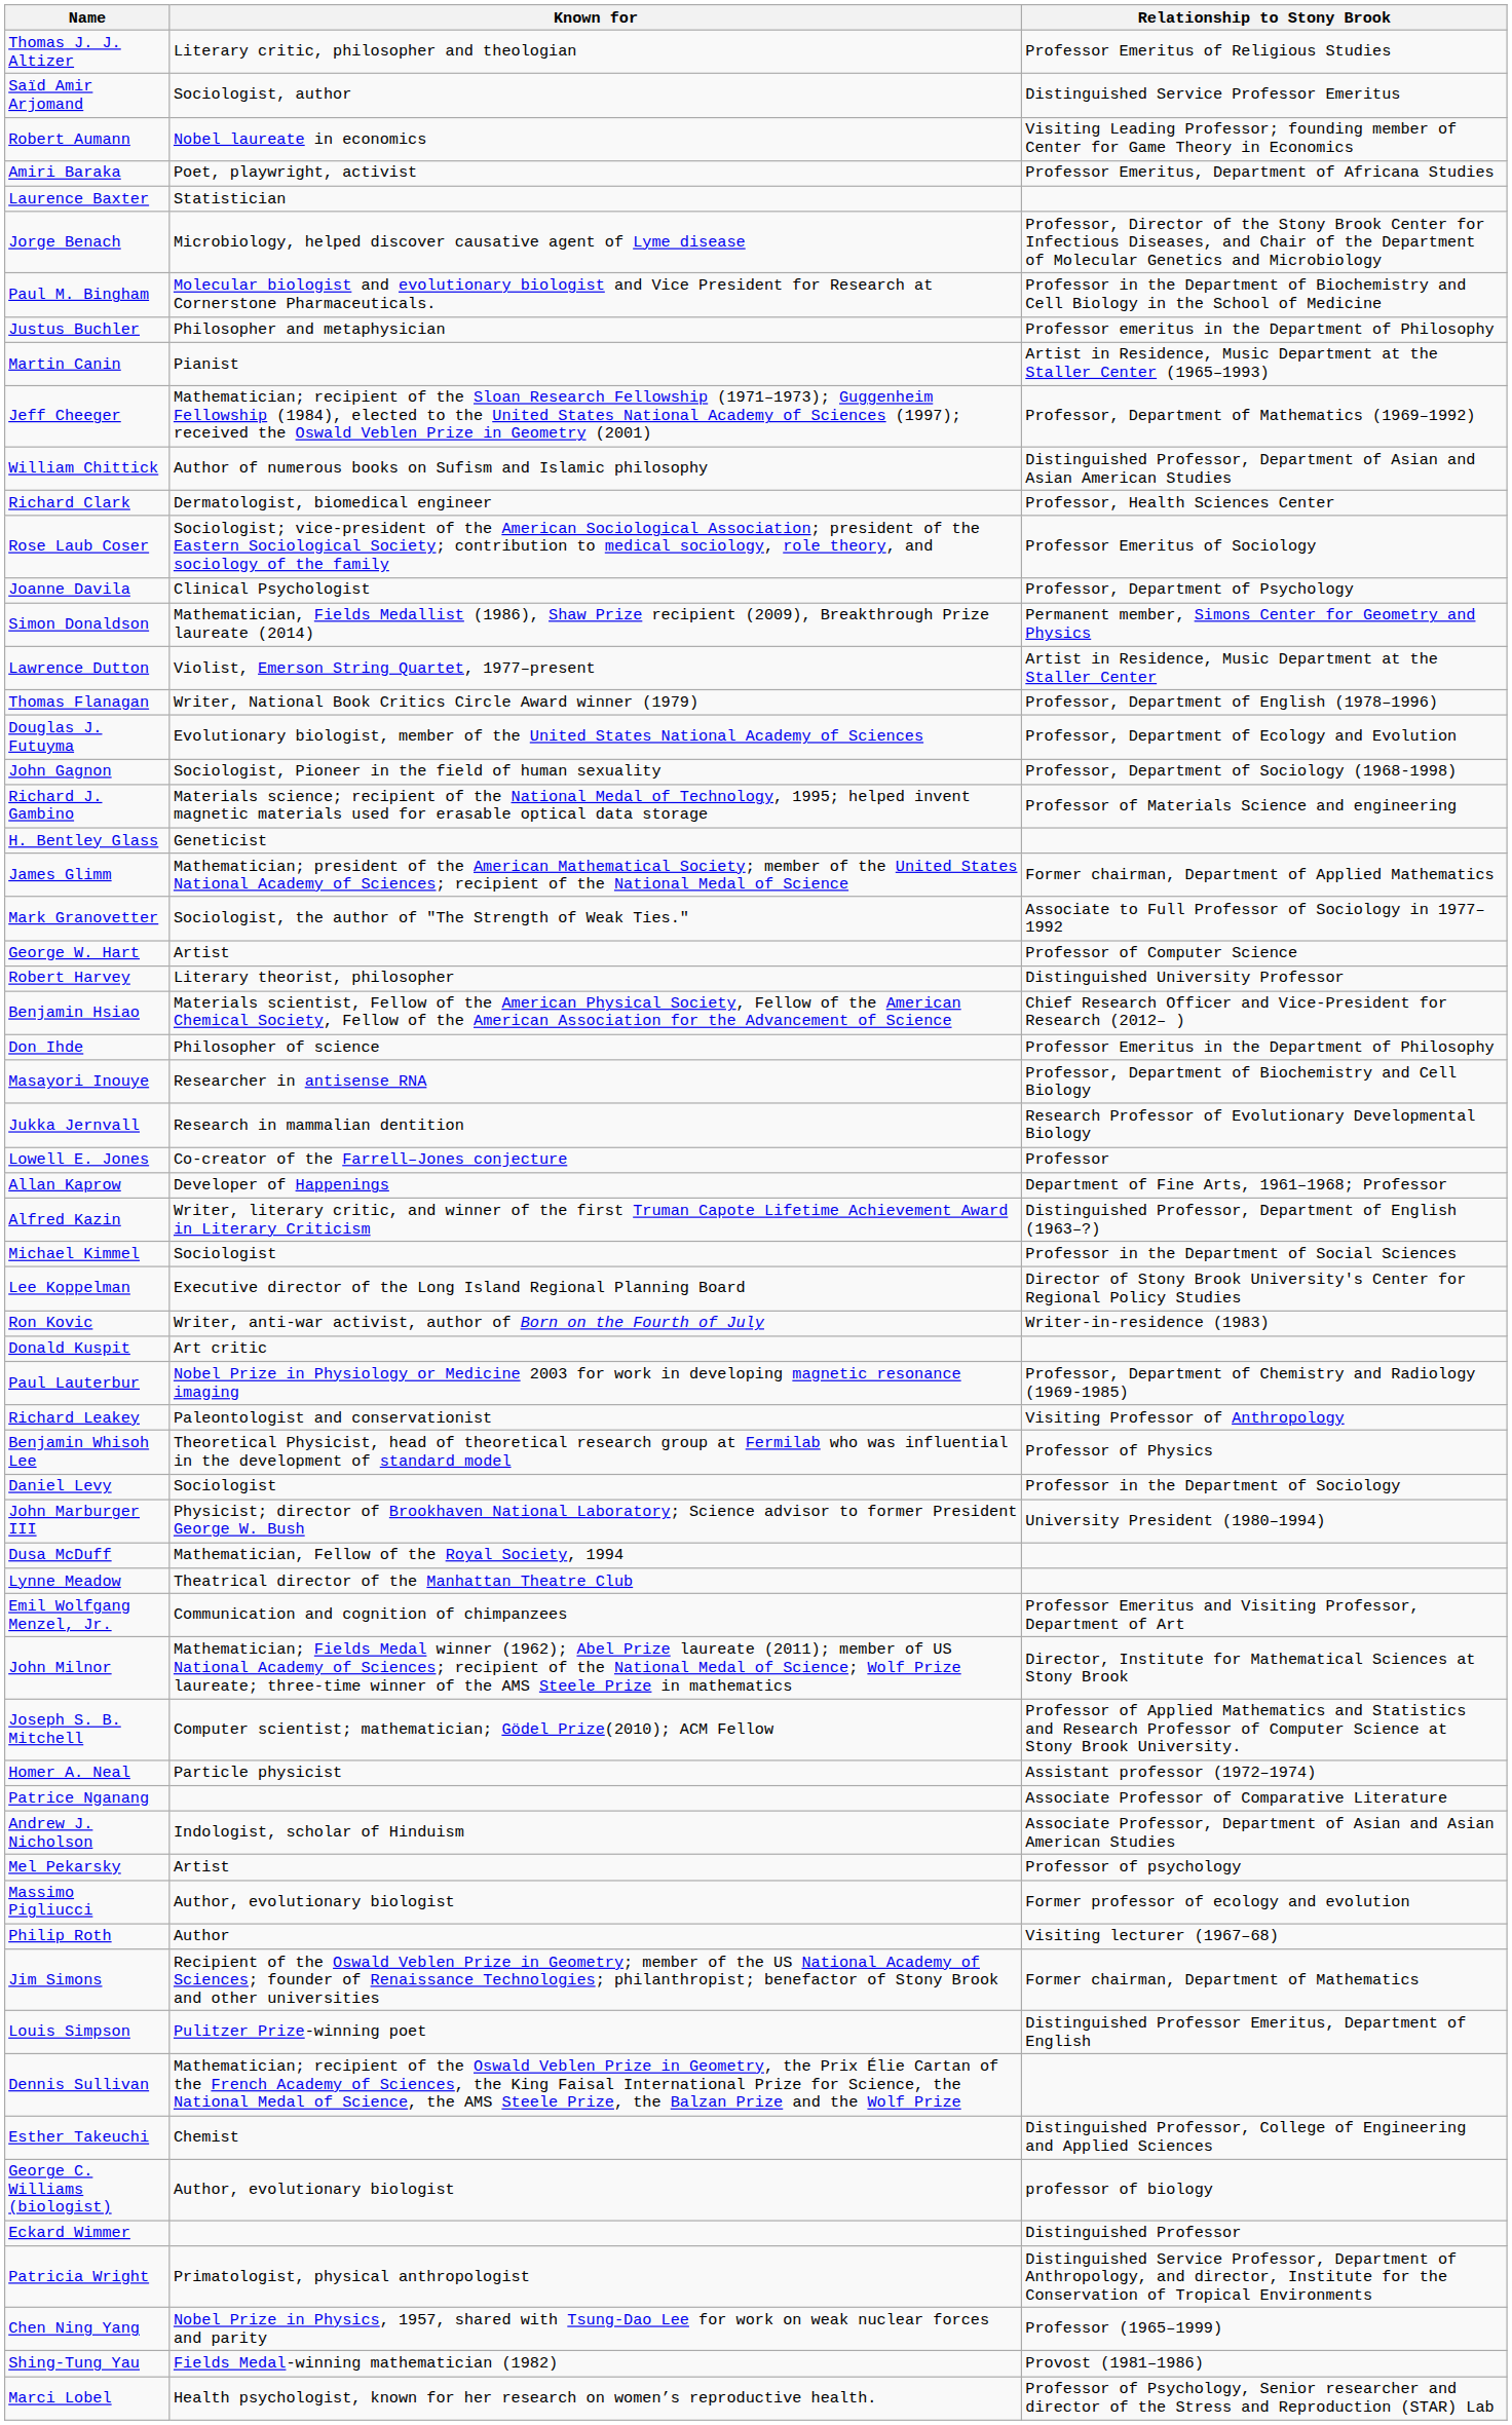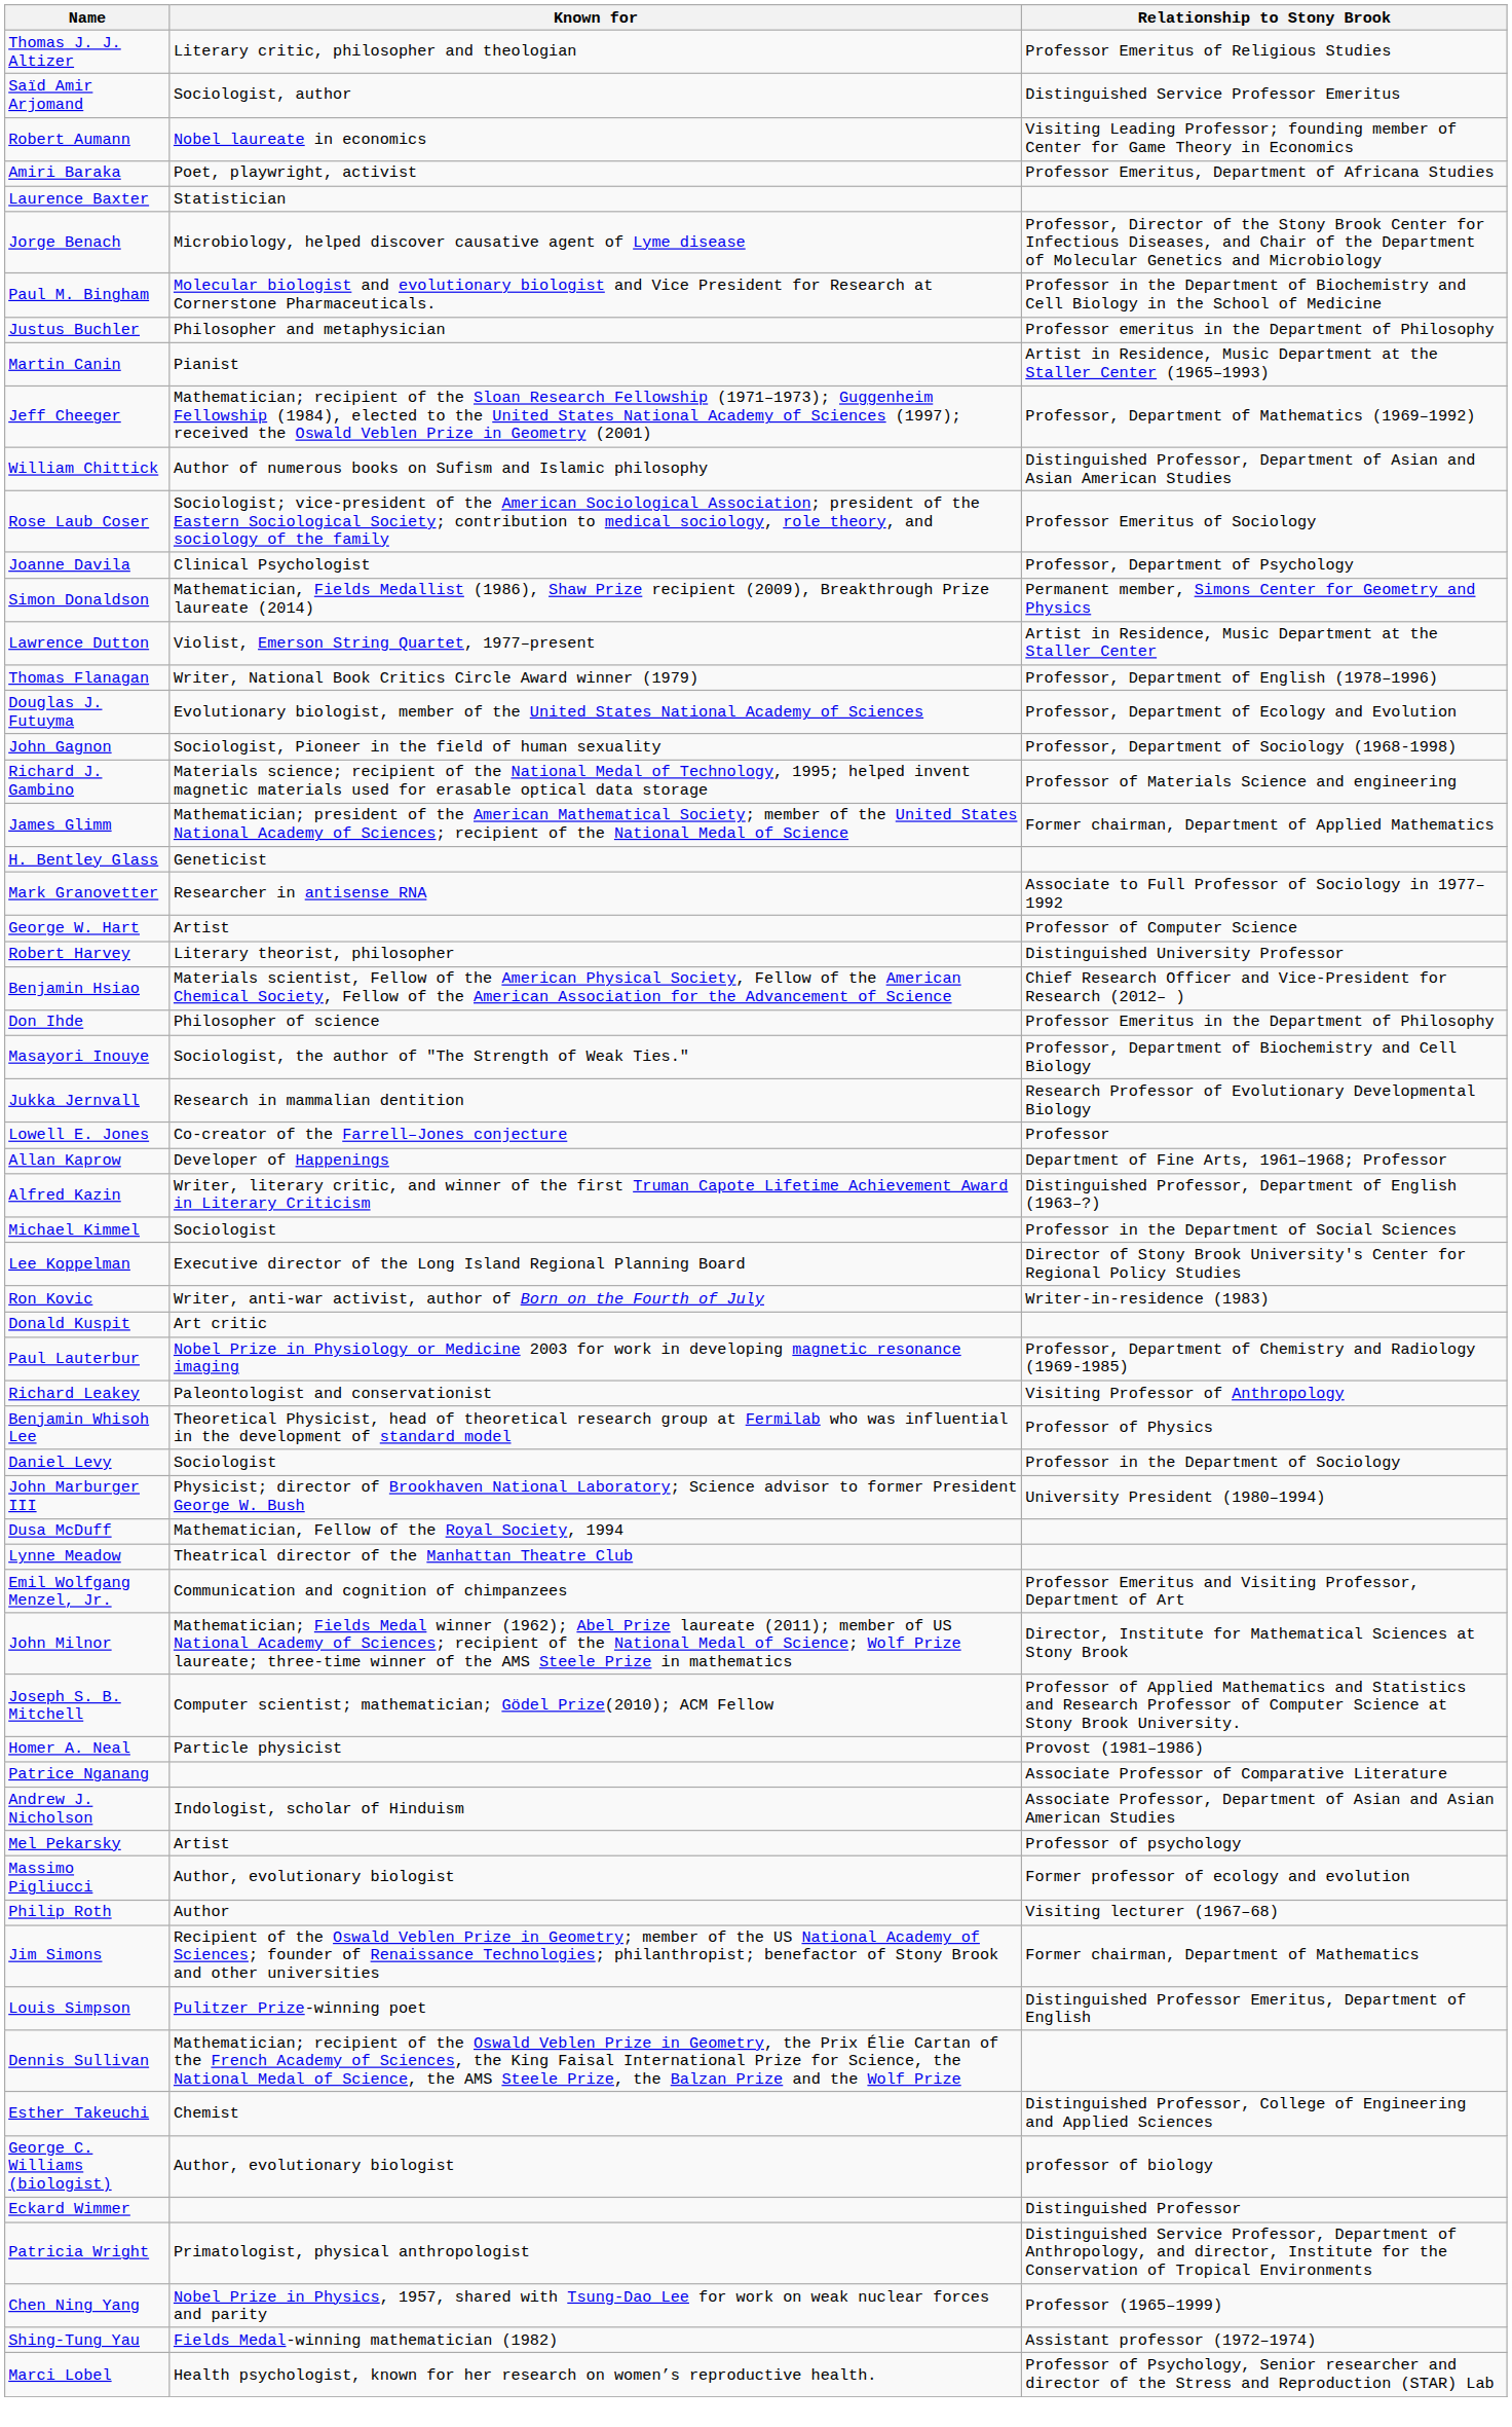- row: Richard Clark | Dermatologist, biomedical engineer | Professor, Health Sciences Center
rows swapped: H. Bentley Glass <-> James Glimm
Mark Granovetter | Known for: Sociologist, the author of "The Strength of Weak Ties." -> Researcher in antisense RNA
Masayori Inouye | Known for: Researcher in antisense RNA -> Sociologist, the author of "The Strength of Weak Ties."
Homer A. Neal | Relationship to Stony Brook: Assistant professor (1972–1974) -> Provost (1981–1986)
Shing-Tung Yau | Relationship to Stony Brook: Provost (1981–1986) -> Assistant professor (1972–1974)
